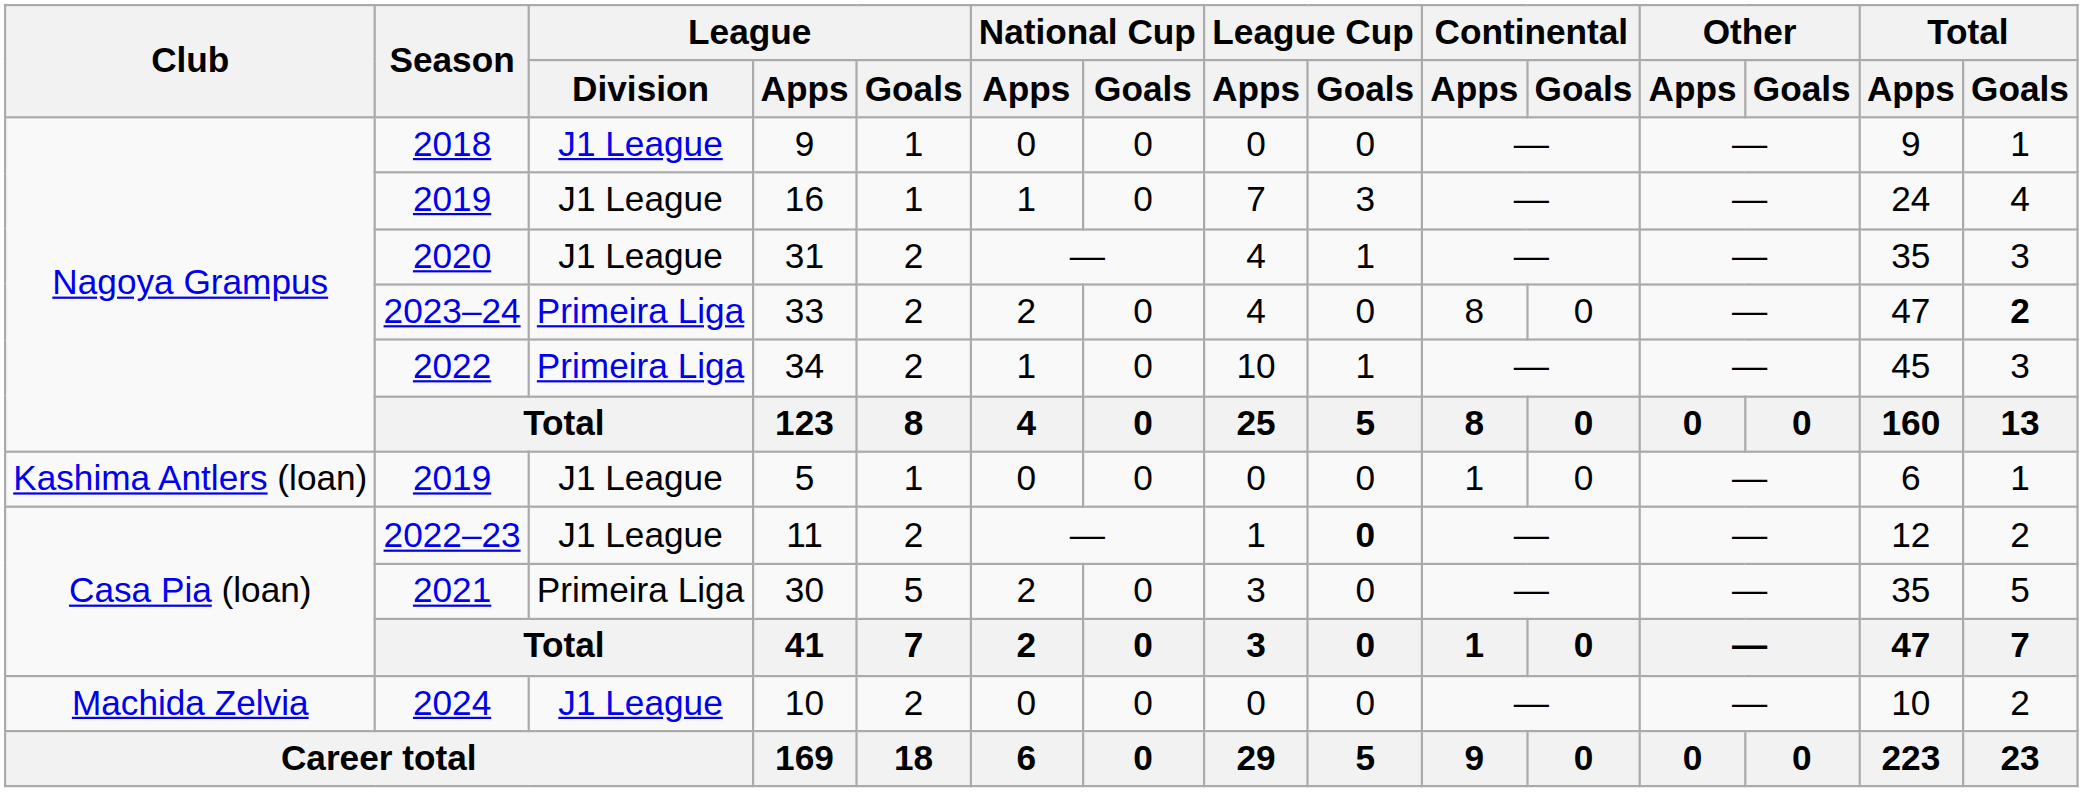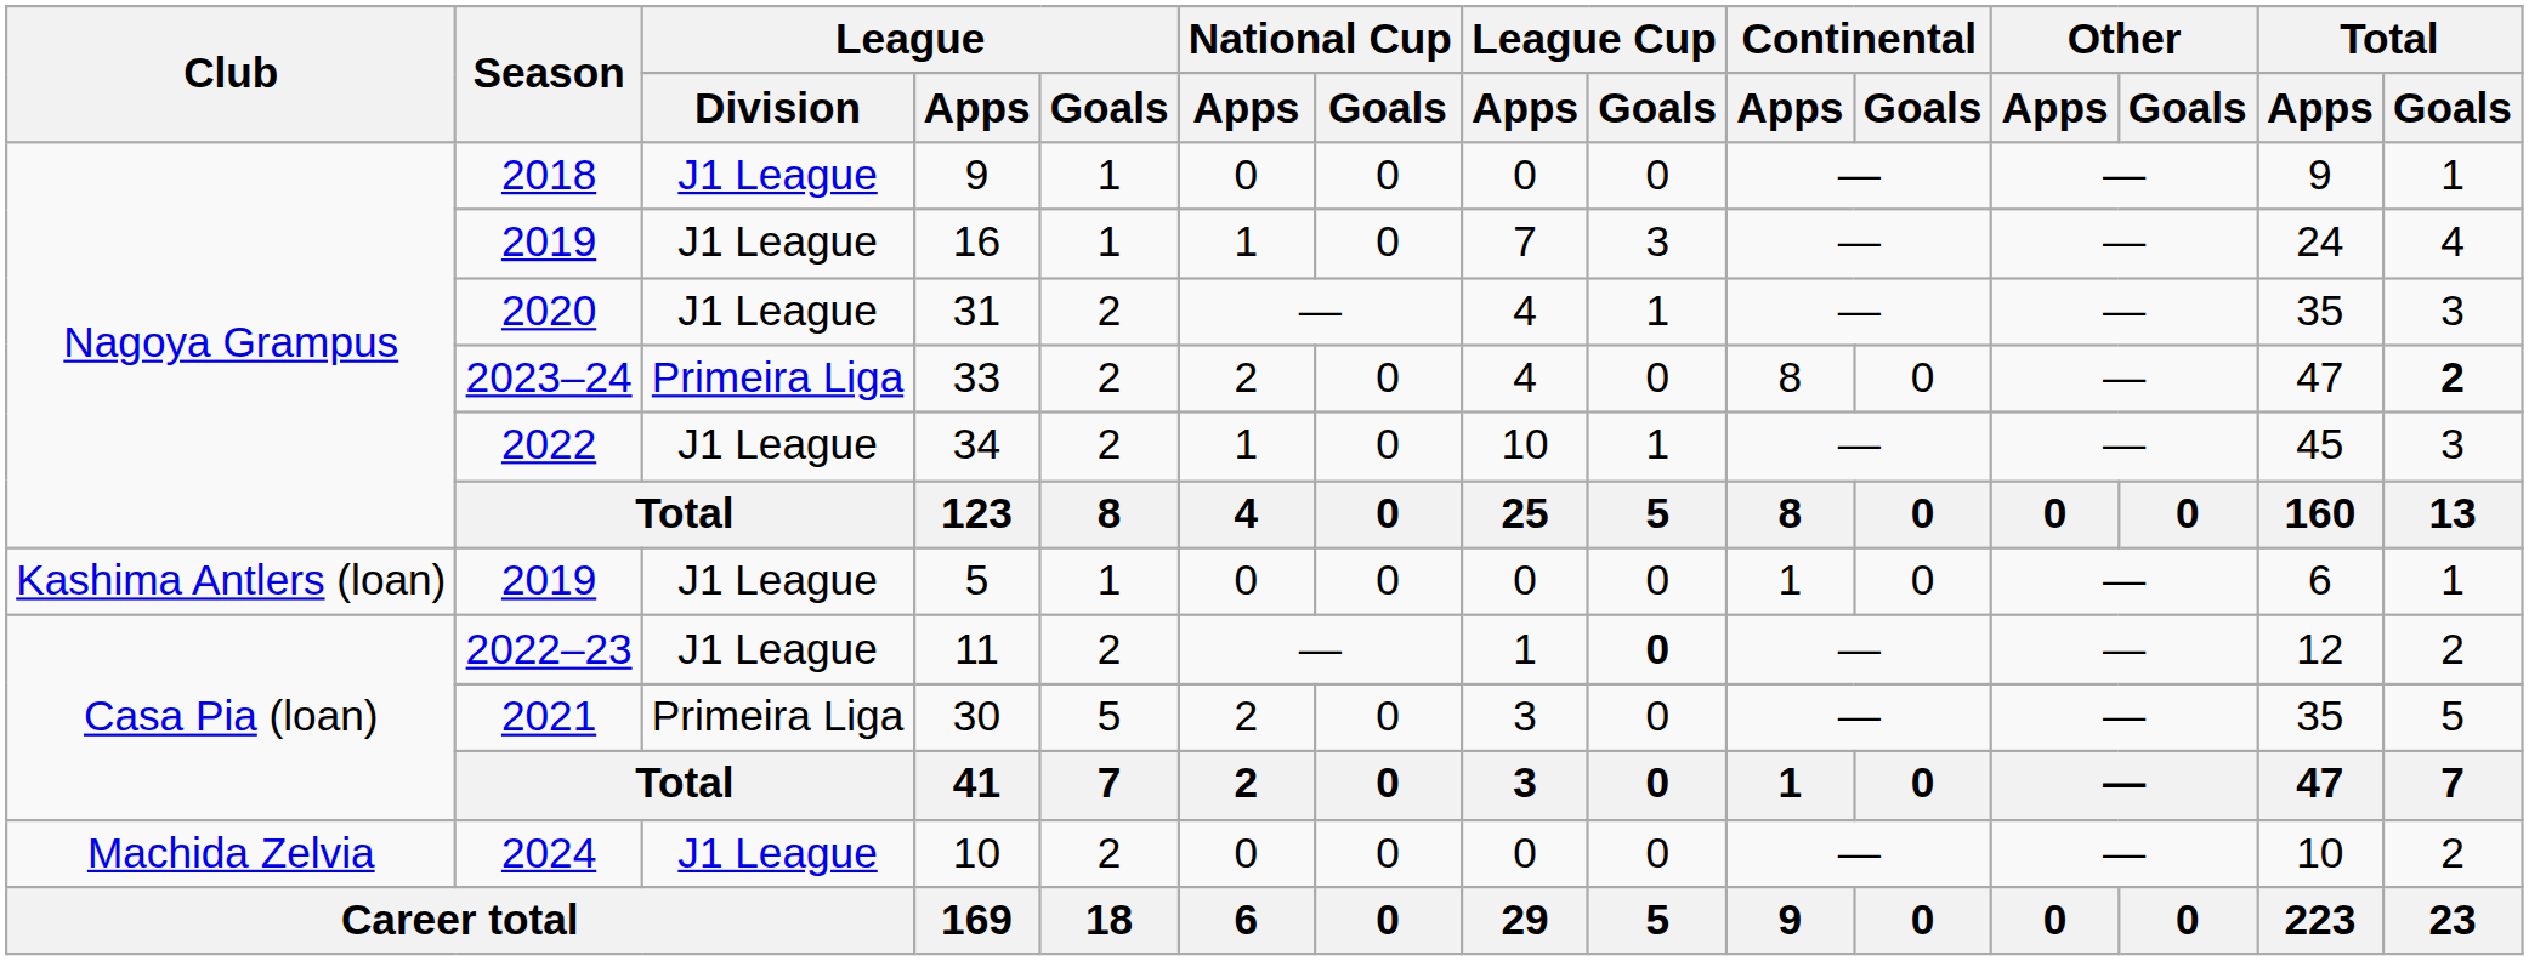34 | League / Division: Primeira Liga -> J1 League
